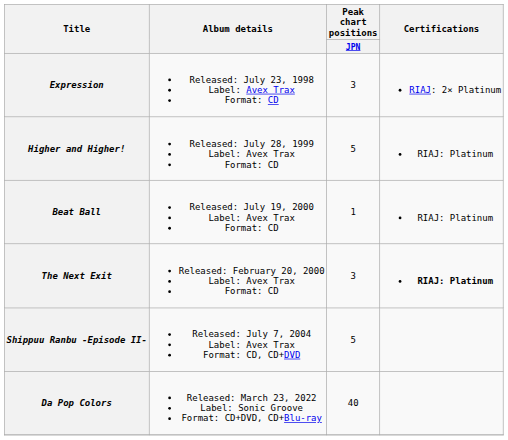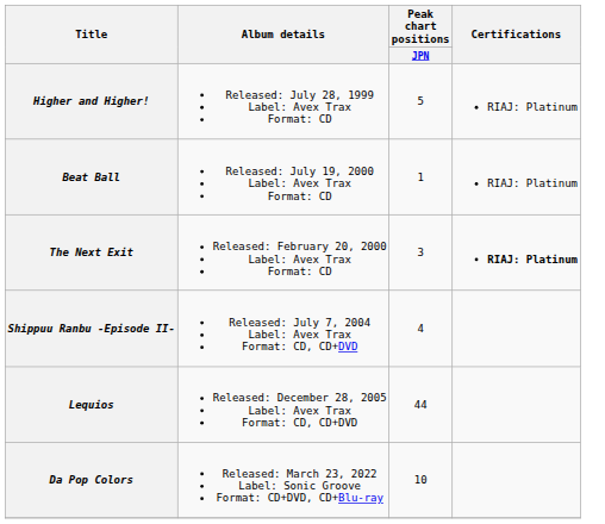- row: Expression | Released: July 23, 1998 Label: Avex Trax Format: CD | 3 | RIAJ: 2× Platinum
Shippuu Ranbu -Episode II- | Peak chart positions / JPN: 5 -> 4
+ row: Lequios | Released: December 28, 2005 Label: Avex Trax Format: CD, CD+DVD | 44
Da Pop Colors | Peak chart positions / JPN: 40 -> 10
